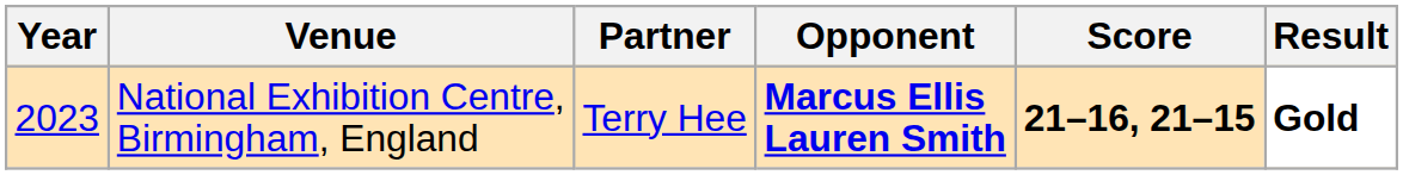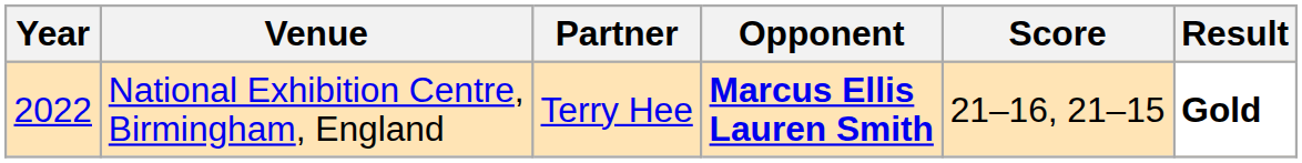National Exhibition Centre, Birmingham, England | Year: 2023 -> 2022
National Exhibition Centre, Birmingham, England | Score: bold -> normal
